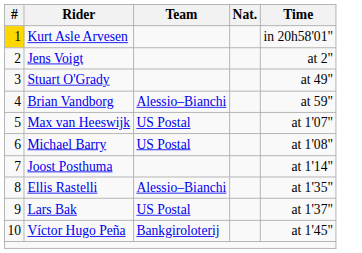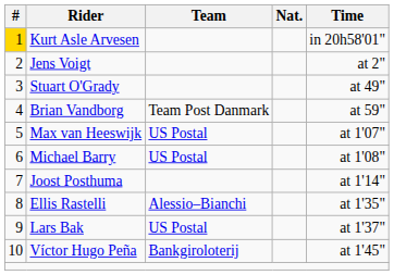Brian Vandborg | Team: Alessio–Bianchi -> Team Post Danmark
